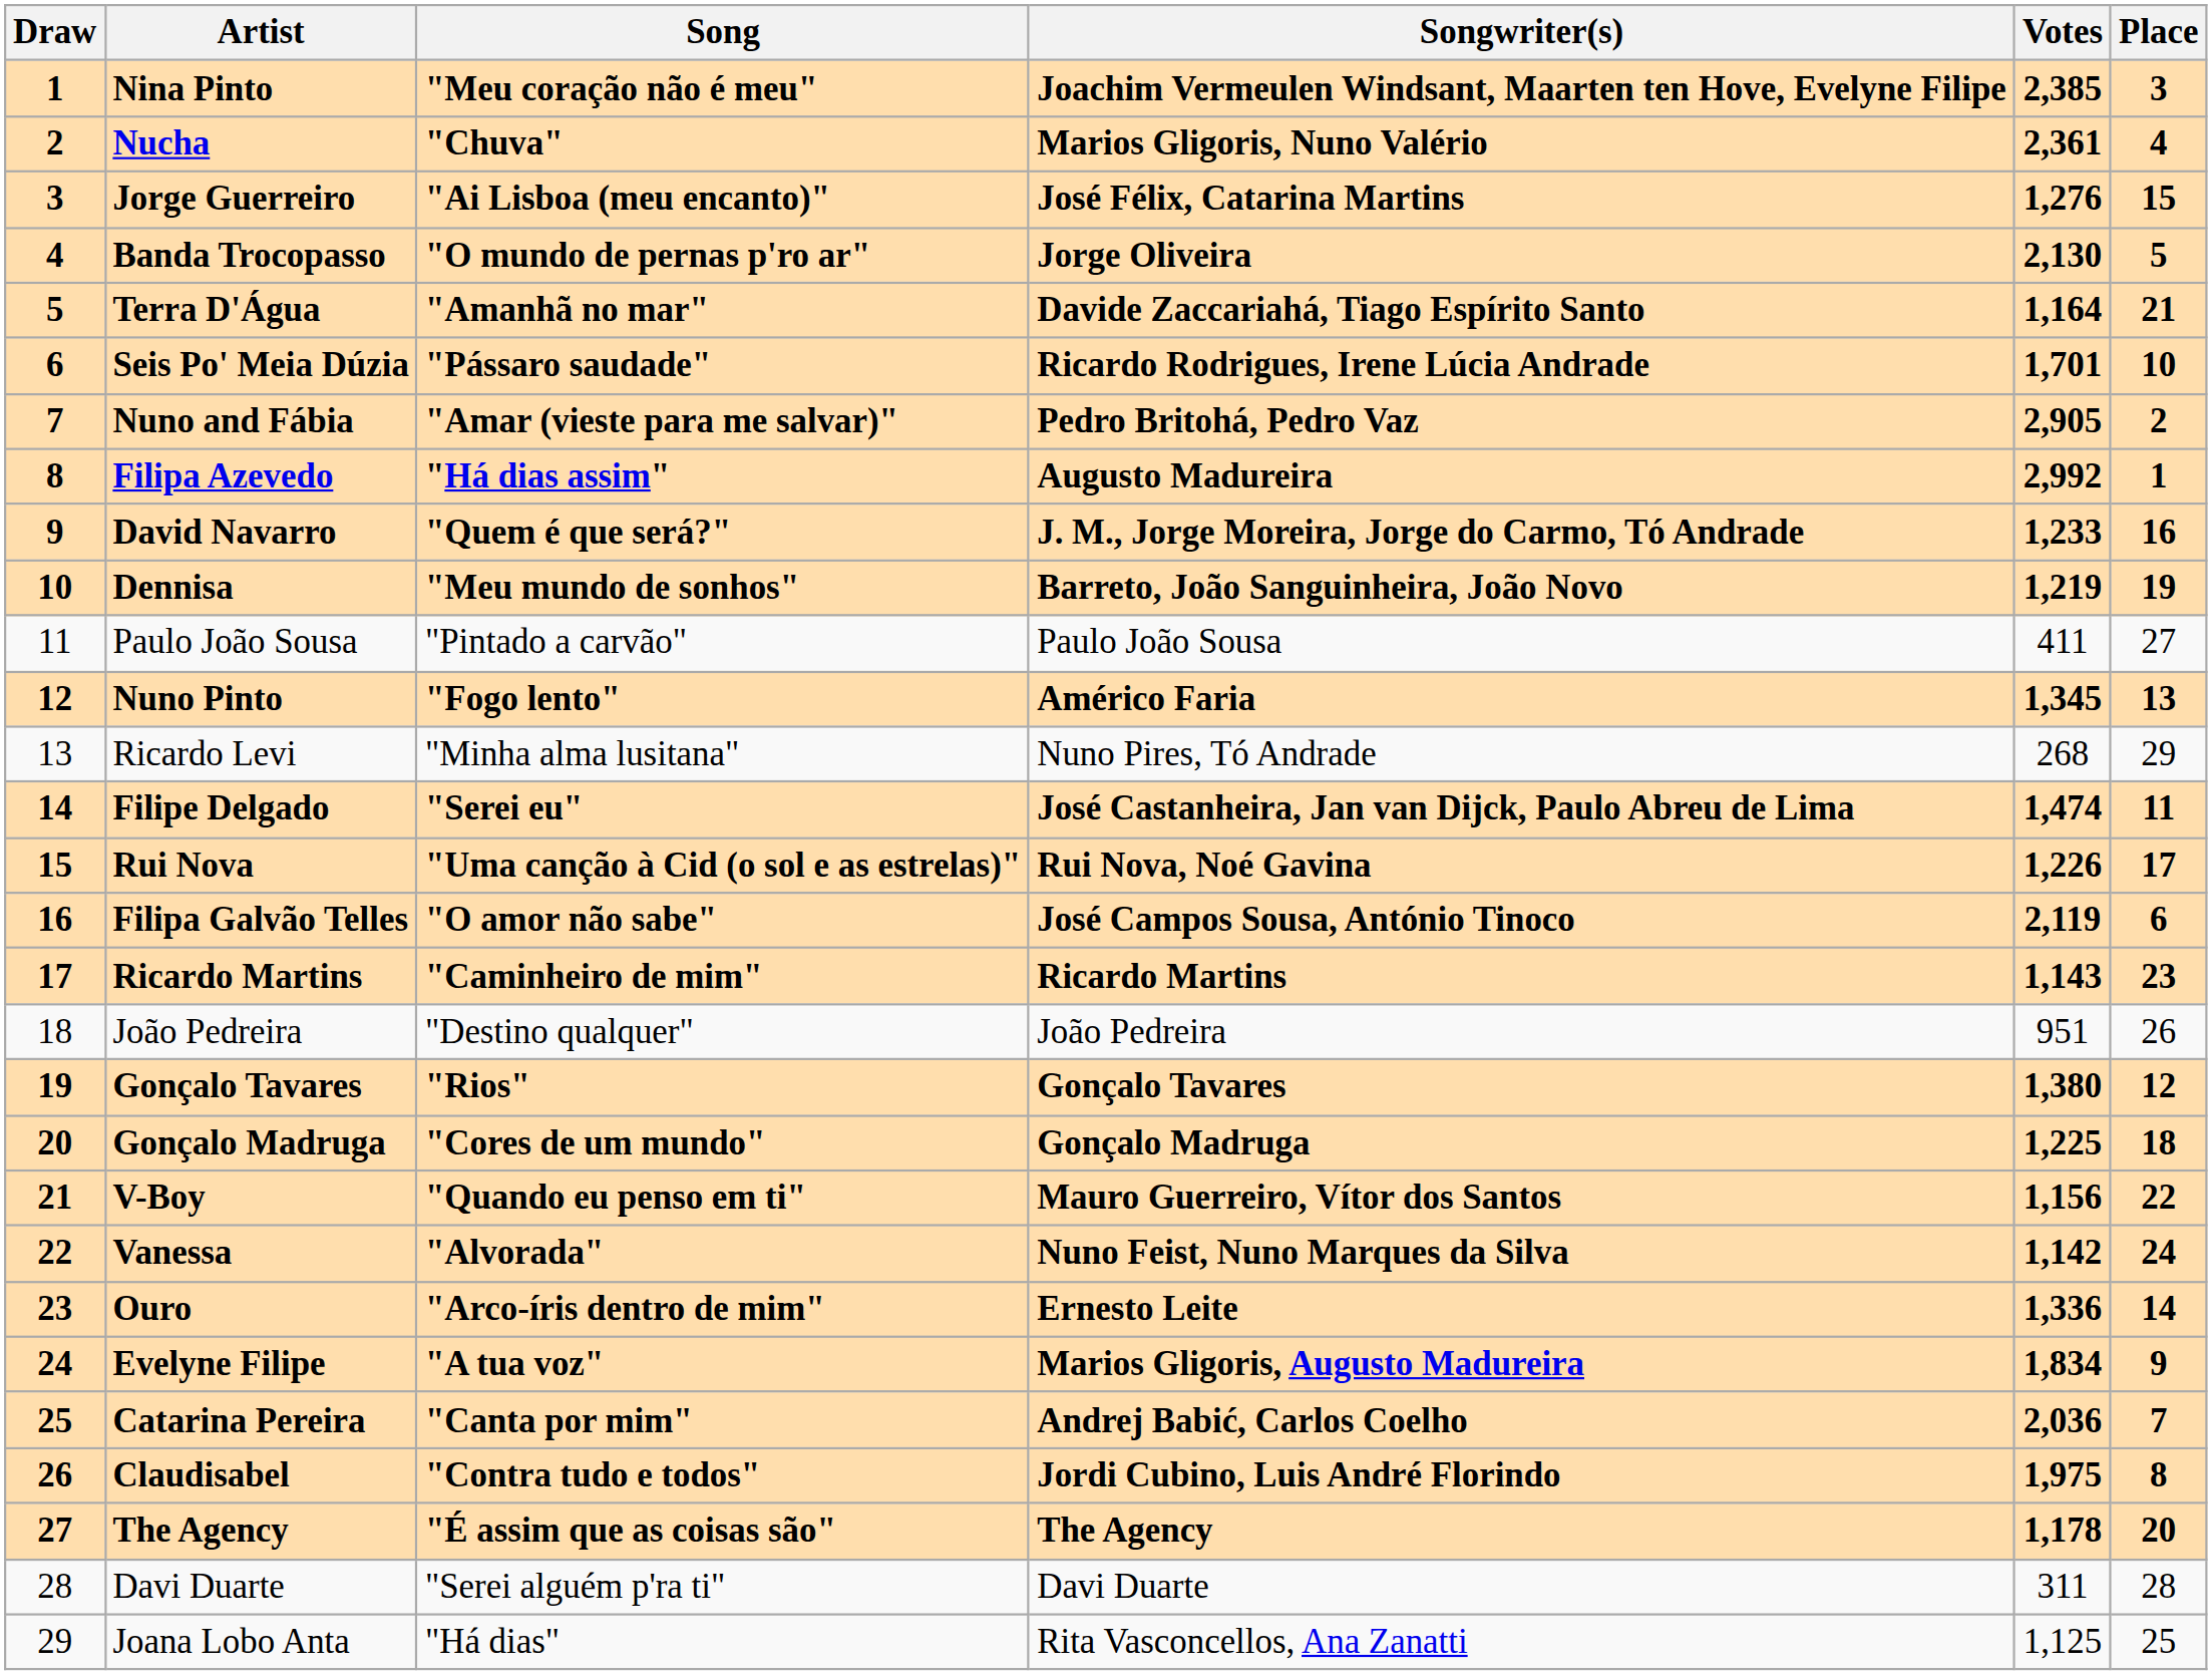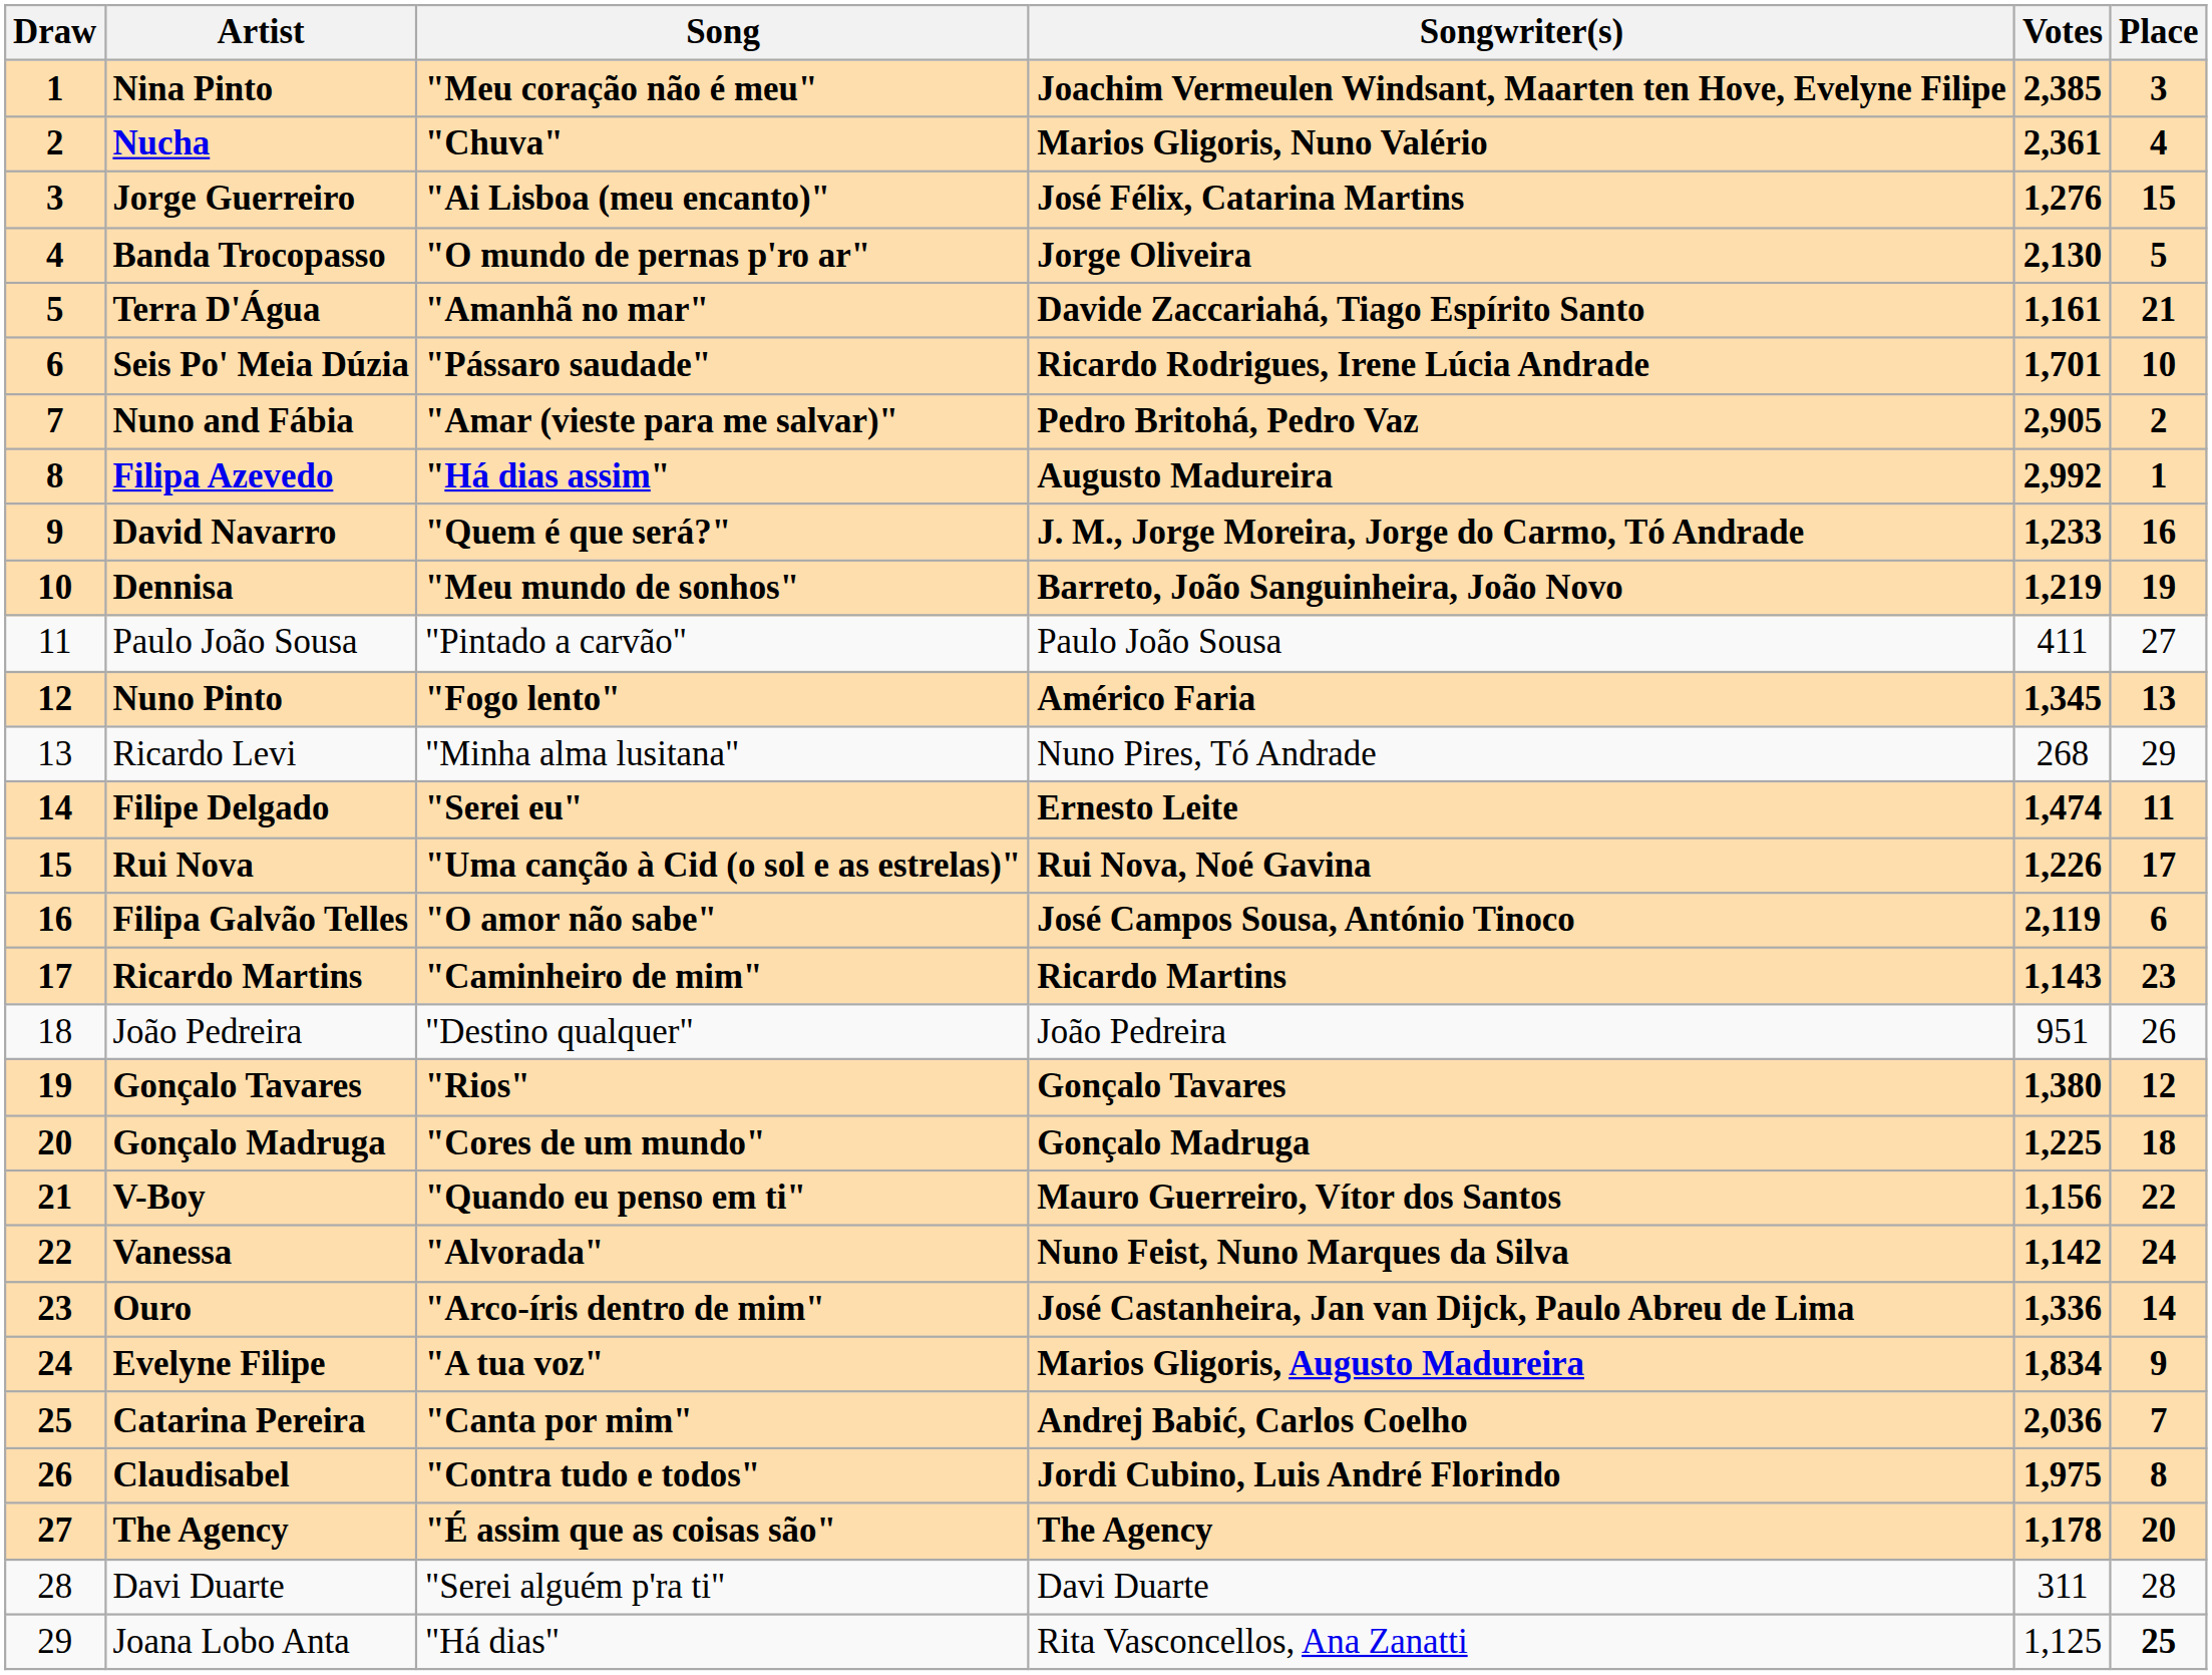Terra D'Água | Votes: 1,164 -> 1,161
Filipe Delgado | Songwriter(s): José Castanheira, Jan van Dijck, Paulo Abreu de Lima -> Ernesto Leite
Ouro | Songwriter(s): Ernesto Leite -> José Castanheira, Jan van Dijck, Paulo Abreu de Lima
Joana Lobo Anta | Place: normal -> bold
